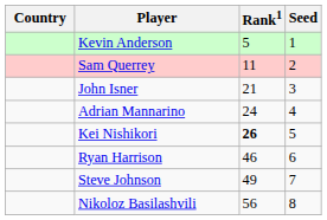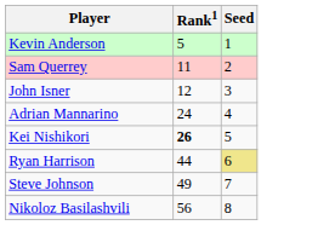- column: Country
John Isner | Rank1: 21 -> 12
Ryan Harrison | Rank1: 46 -> 44
Ryan Harrison | Seed: no background -> khaki background
